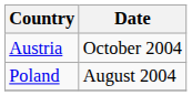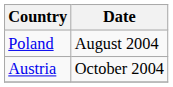rows swapped: Poland <-> Austria
